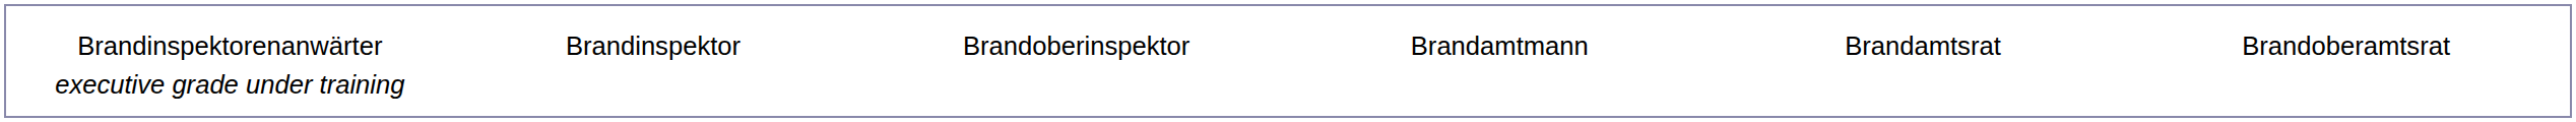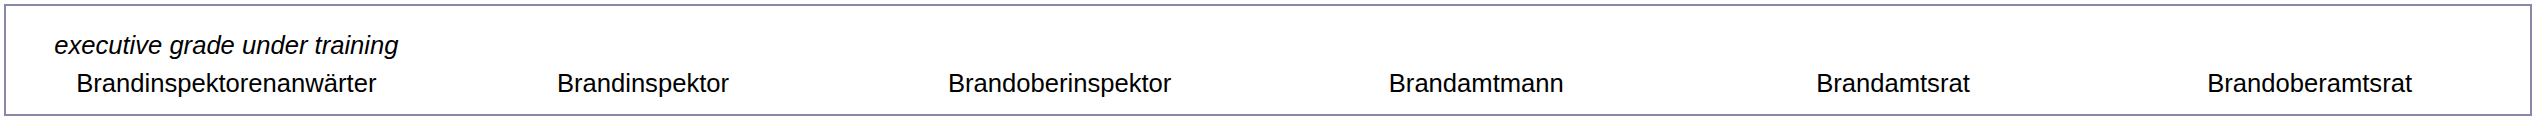rows swapped: Brandinspektorenanwärter <-> executive grade under training
